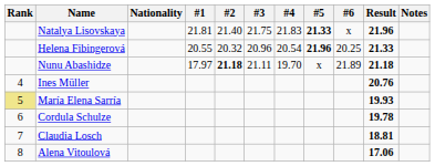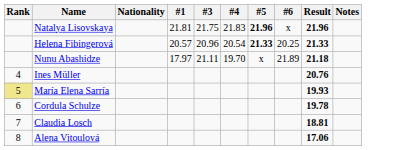- column: #2 | 21.40 | 20.32 | 21.18
Natalya Lisovskaya | #5: 21.33 -> 21.96
Helena Fibingerová | #1: 20.55 -> 20.57
Helena Fibingerová | #5: 21.96 -> 21.33
